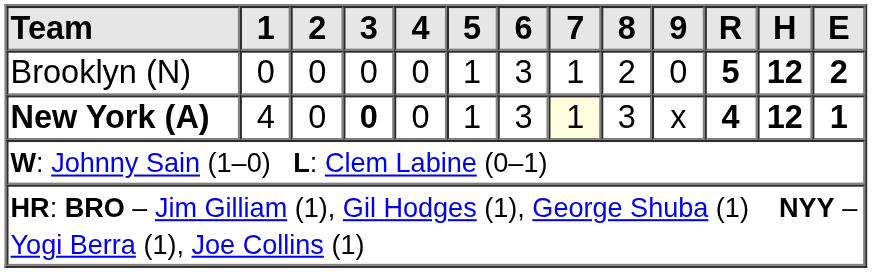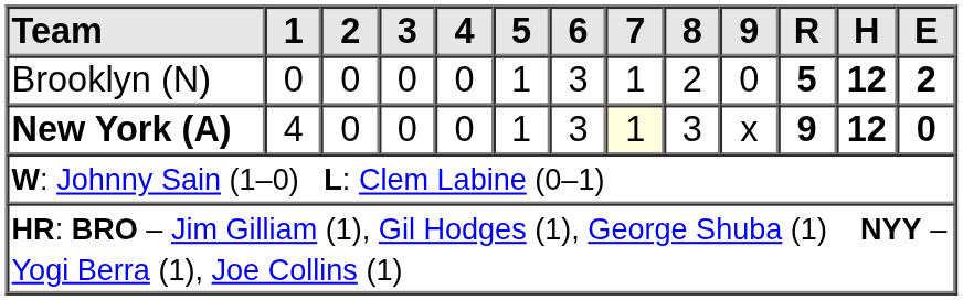New York (A) | 3: bold -> normal
New York (A) | R: 4 -> 9
New York (A) | E: 1 -> 0
